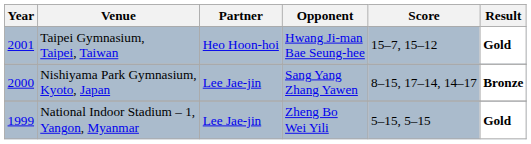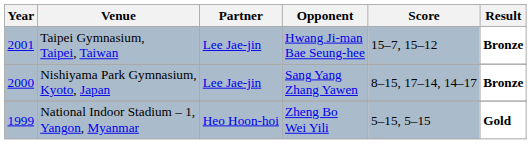Taipei Gymnasium, Taipei, Taiwan | Partner: Heo Hoon-hoi -> Lee Jae-jin
Taipei Gymnasium, Taipei, Taiwan | Result: Gold -> Bronze
National Indoor Stadium – 1, Yangon, Myanmar | Partner: Lee Jae-jin -> Heo Hoon-hoi
